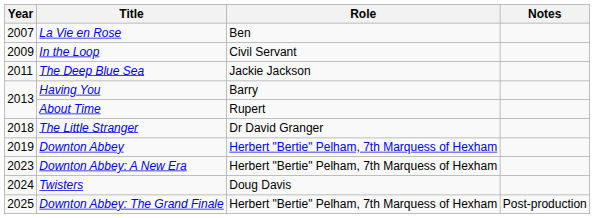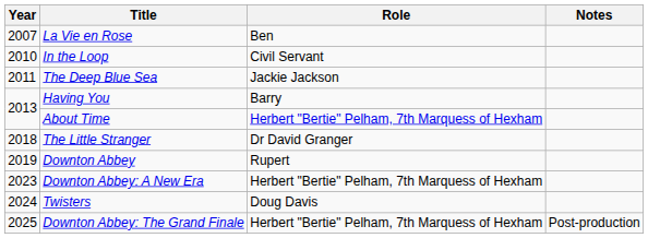In the Loop | Year: 2009 -> 2010
About Time | Role: Rupert -> Herbert "Bertie" Pelham, 7th Marquess of Hexham
Downton Abbey | Role: Herbert "Bertie" Pelham, 7th Marquess of Hexham -> Rupert
